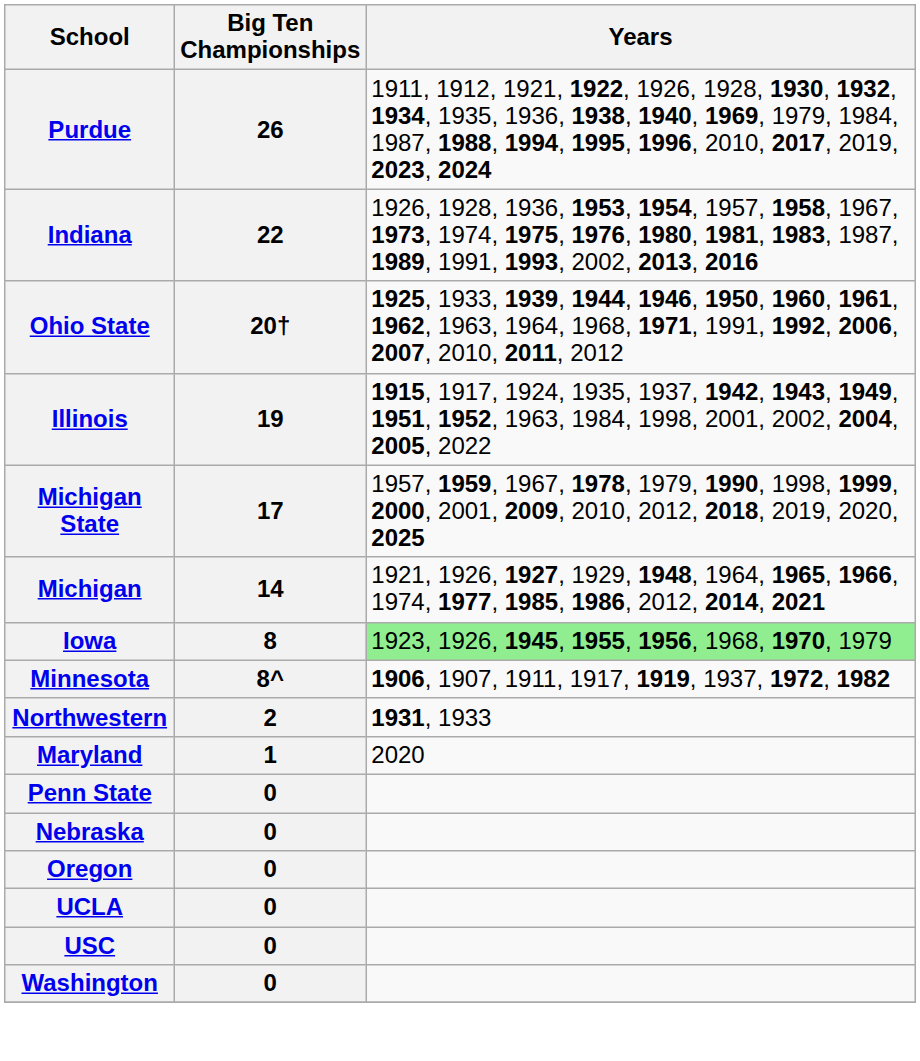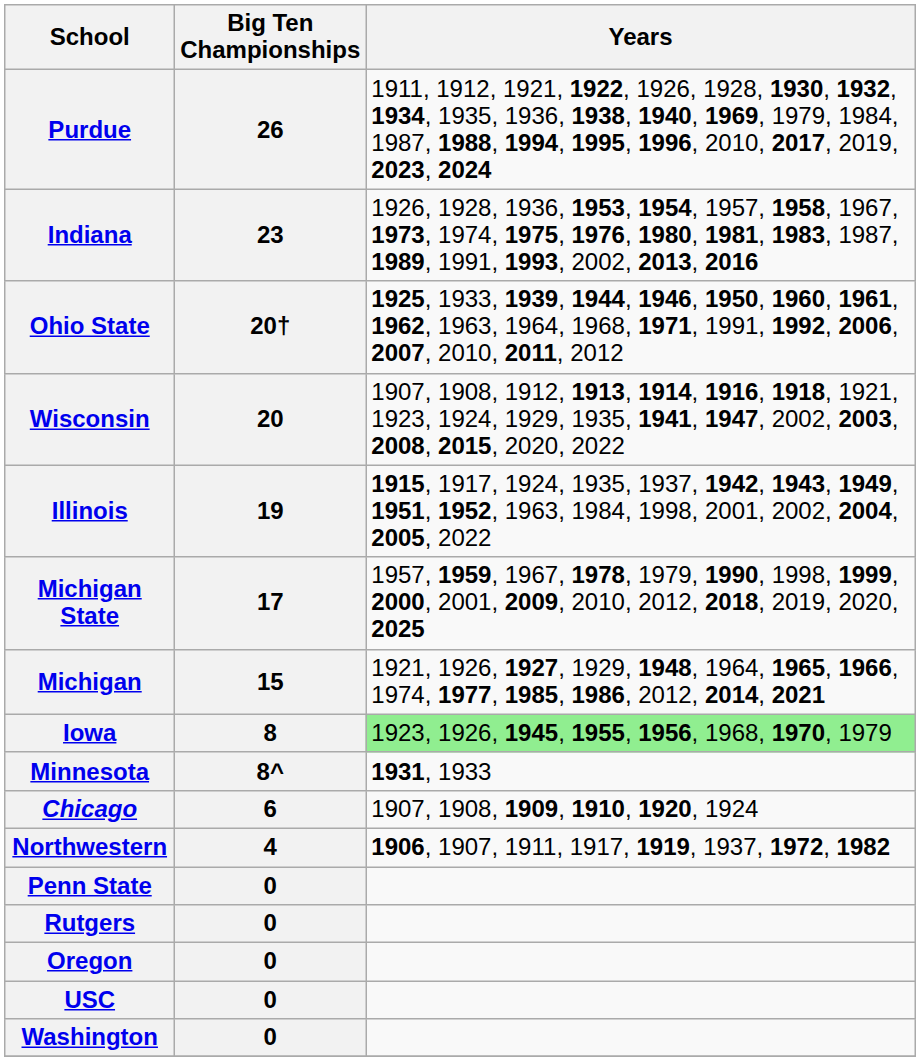Indiana | Big Ten Championships: 22 -> 23
+ row: Wisconsin | 20 | 1907, 1908, 1912, 1913, 1914, 1916, 1918, 1921, 1923, 1924, 1929, 1935, 1941, 1947, 2002, 2003, 2008, 2015, 2020, 2022
Michigan | Big Ten Championships: 14 -> 15
Minnesota | Years: 1906, 1907, 1911, 1917, 1919, 1937, 1972, 1982 -> 1931, 1933
+ row: Chicago | 6 | 1907, 1908, 1909, 1910, 1920, 1924
Northwestern | Big Ten Championships: 2 -> 4
Northwestern | Years: 1931, 1933 -> 1906, 1907, 1911, 1917, 1919, 1937, 1972, 1982
- row: Maryland | 1 | 2020
- row: Nebraska | 0
+ row: Rutgers | 0
- row: UCLA | 0
